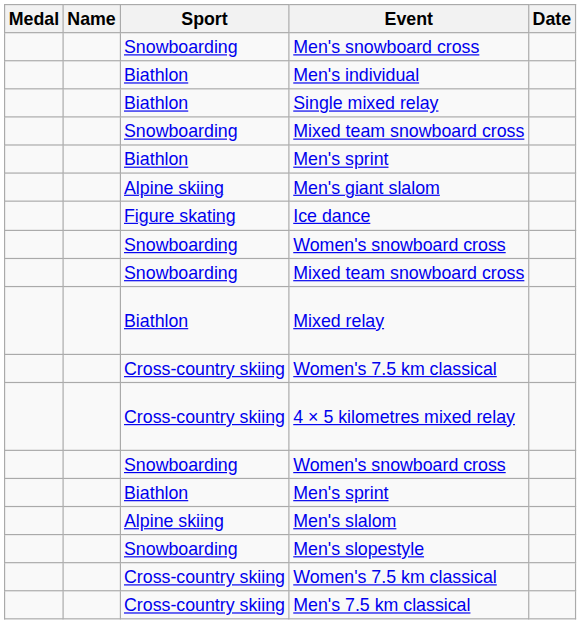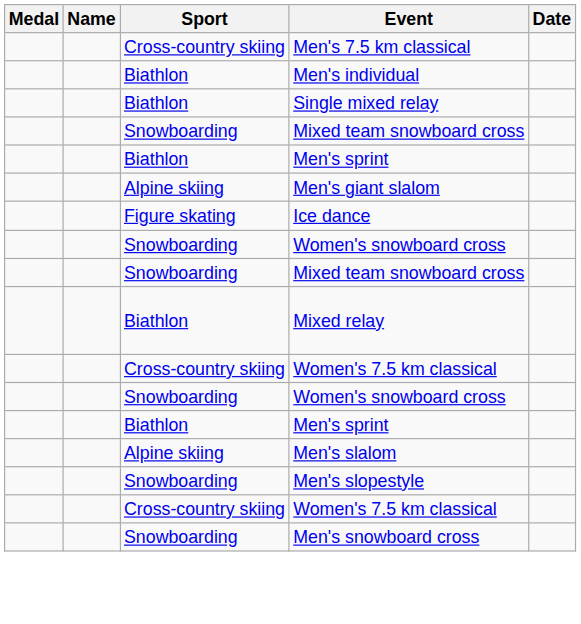rows swapped: Men's snowboard cross <-> Men's 7.5 km classical
- row: Cross-country skiing | 4 × 5 kilometres mixed relay
